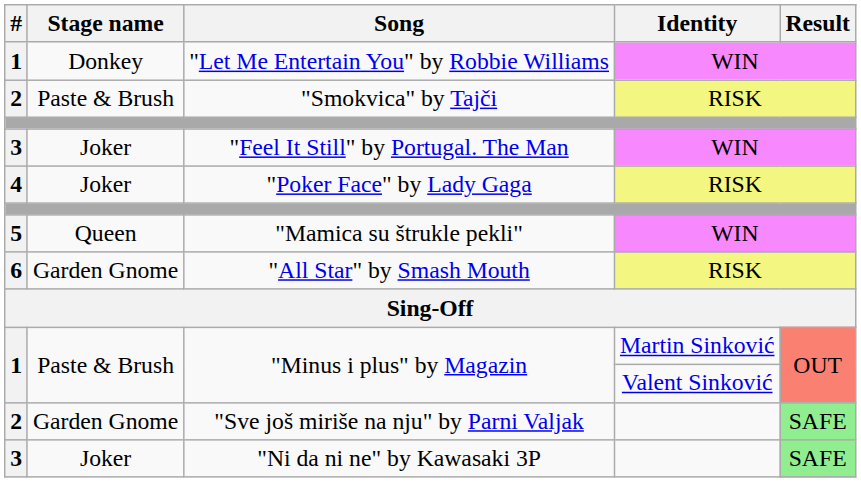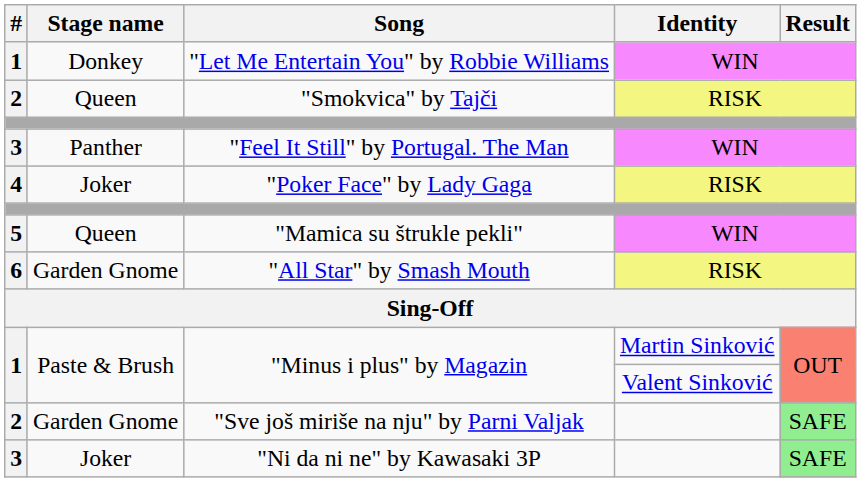"Smokvica" by Tajči | Stage name: Paste & Brush -> Queen
"Feel It Still" by Portugal. The Man | Stage name: Joker -> Panther
